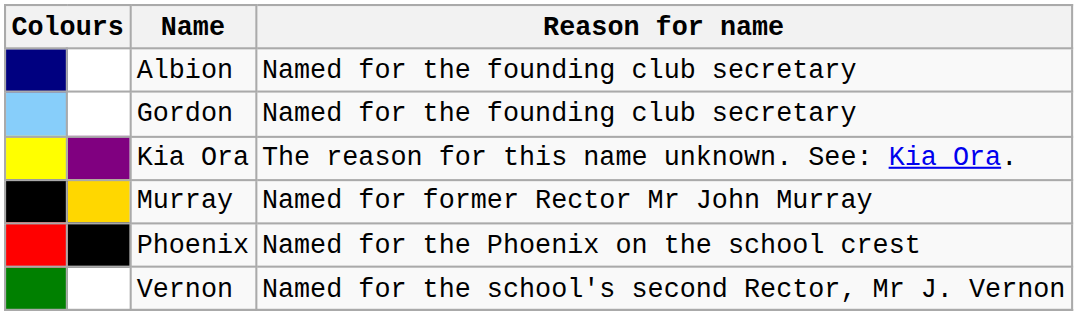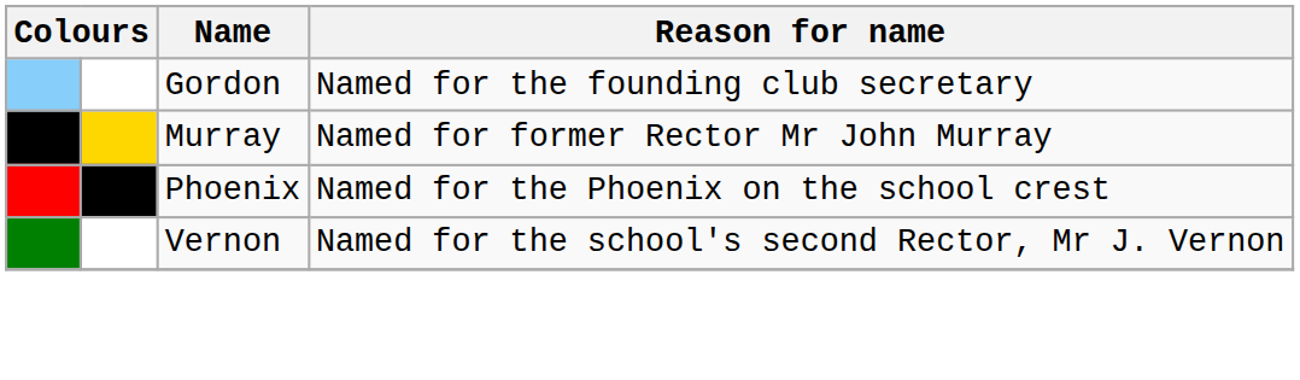- row: Albion | Named for the founding club secretary
- row: Kia Ora | The reason for this name unknown. See: Kia Ora.
